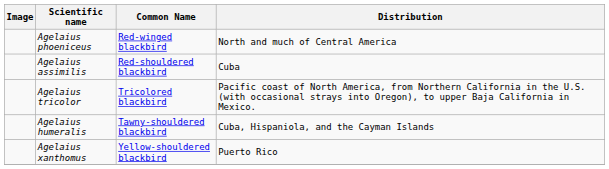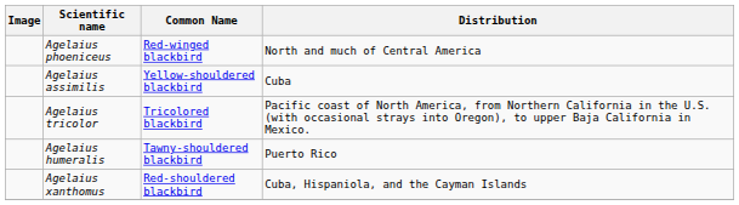Agelaius assimilis | Common Name: Red-shouldered blackbird -> Yellow-shouldered blackbird
Agelaius humeralis | Distribution: Cuba, Hispaniola, and the Cayman Islands -> Puerto Rico
Agelaius xanthomus | Common Name: Yellow-shouldered blackbird -> Red-shouldered blackbird
Agelaius xanthomus | Distribution: Puerto Rico -> Cuba, Hispaniola, and the Cayman Islands
